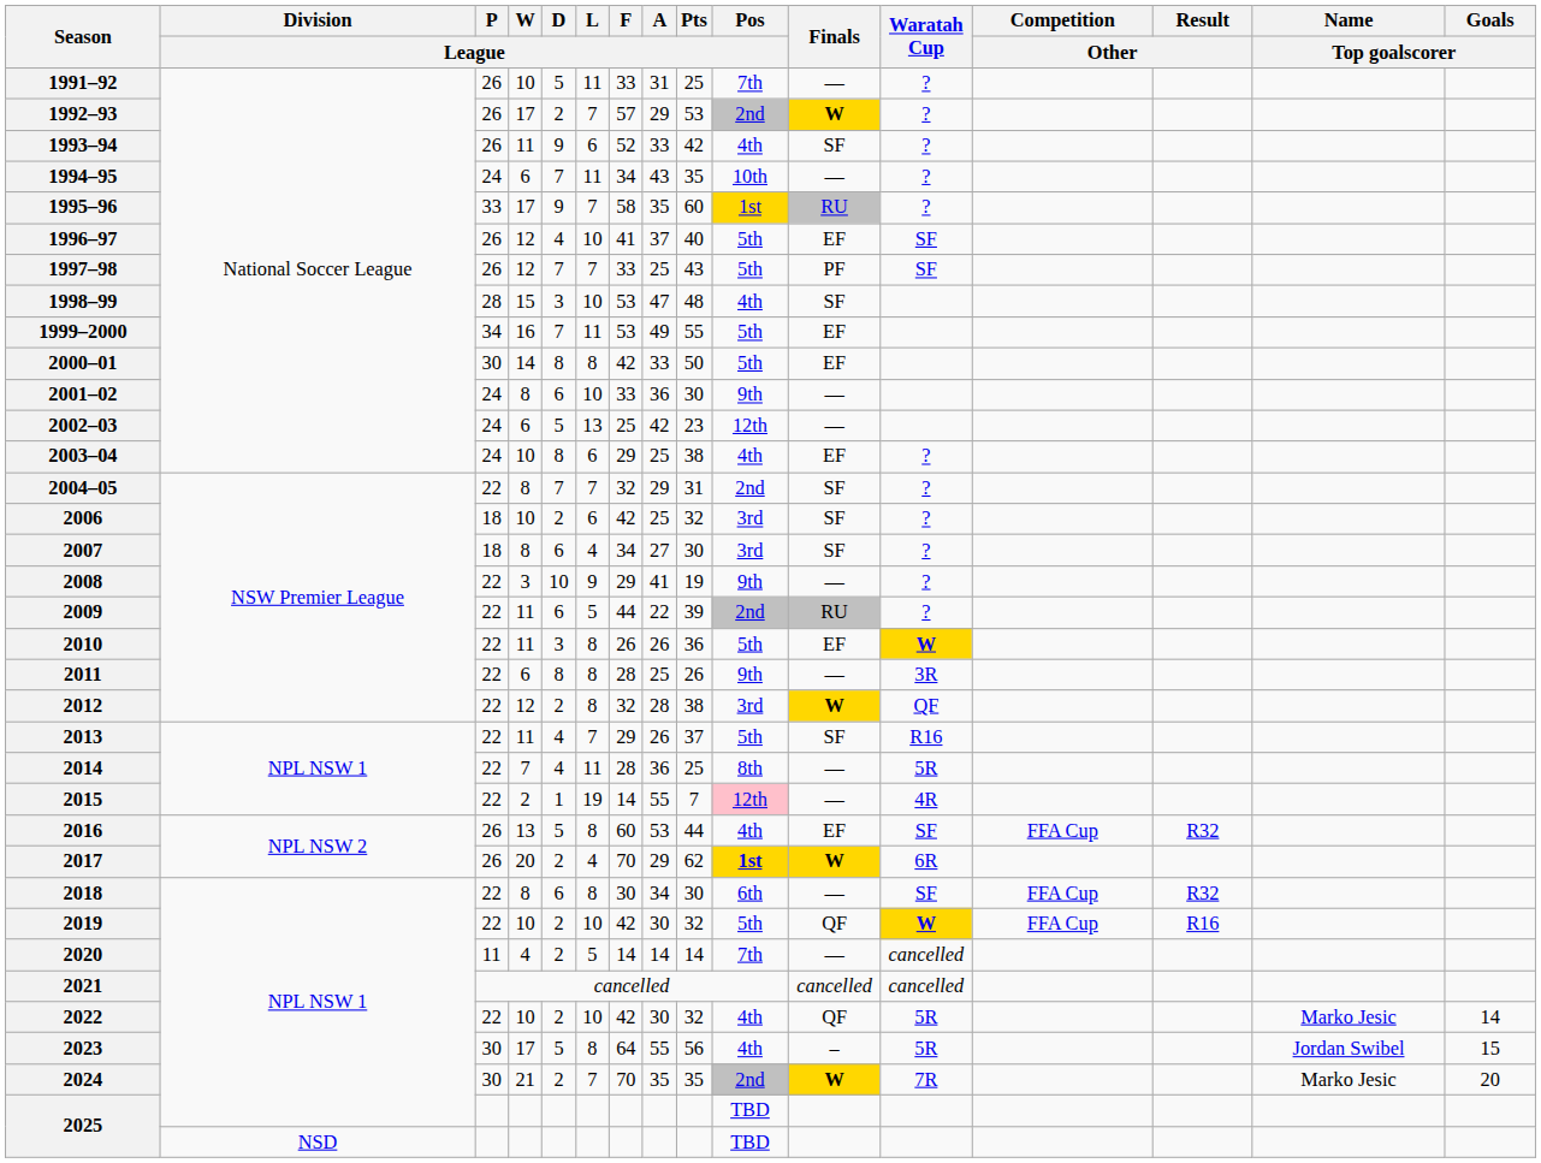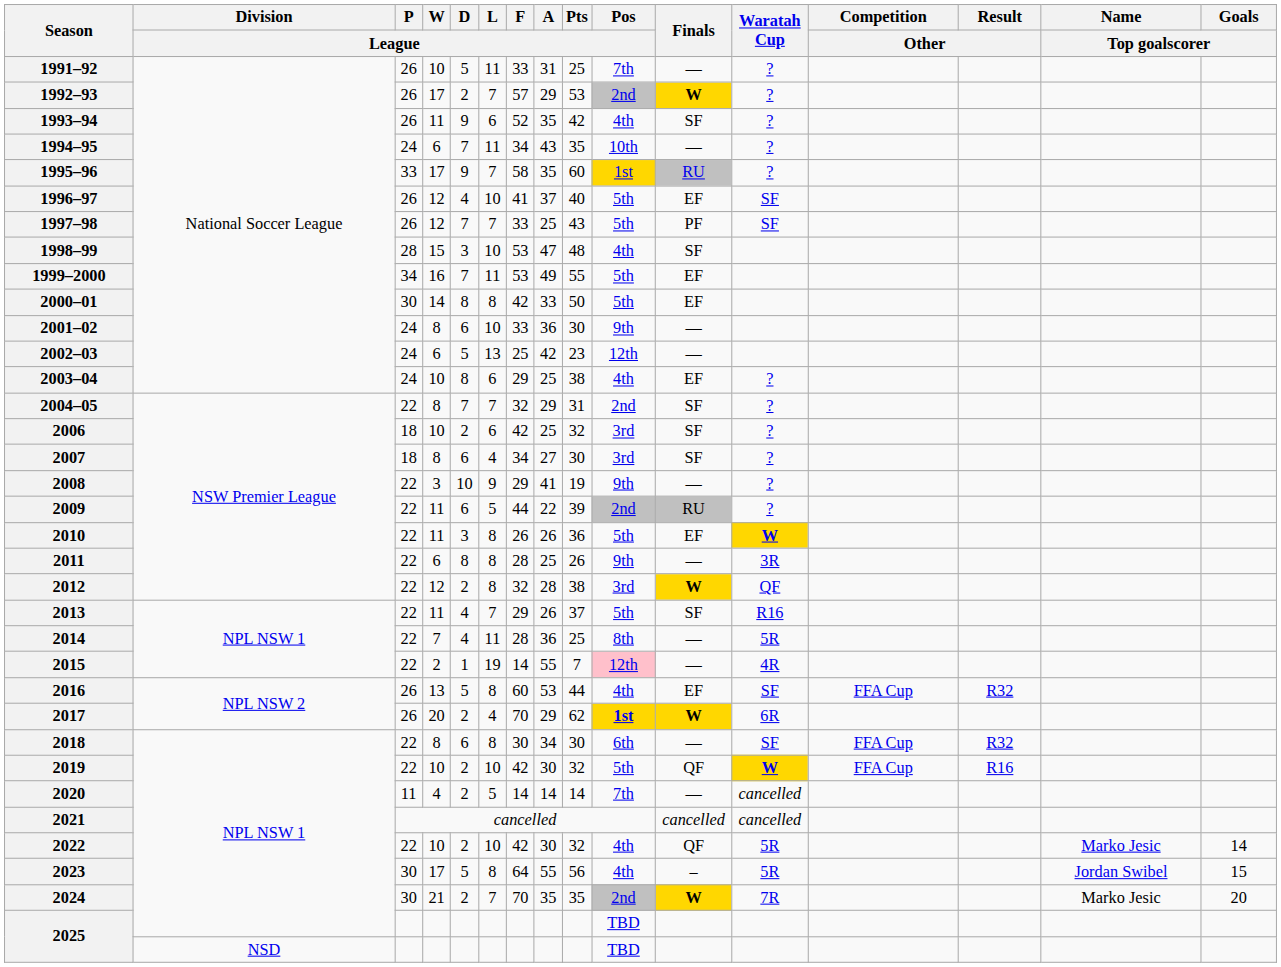1993–94 | A / League: 33 -> 35
